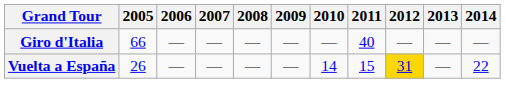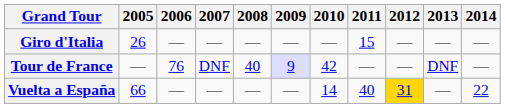Giro d'Italia | 2005: 66 -> 26
Giro d'Italia | 2011: 40 -> 15
+ row: Tour de France | — | 76 | DNF | 40 | 9 | 42 | — | — | DNF | —
Vuelta a España | 2005: 26 -> 66
Vuelta a España | 2011: 15 -> 40
